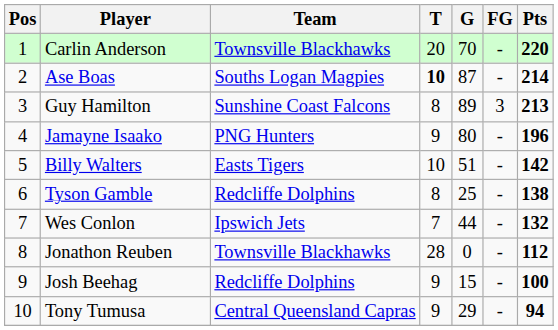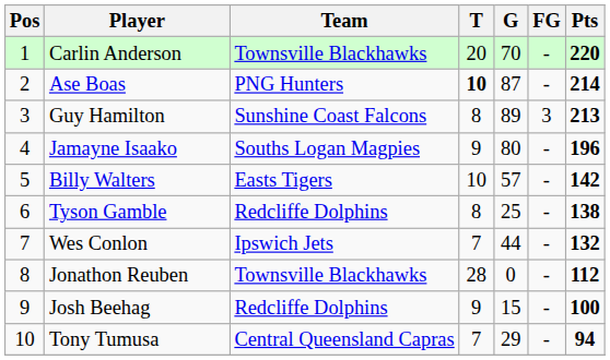Ase Boas | Team: Souths Logan Magpies -> PNG Hunters
Jamayne Isaako | Team: PNG Hunters -> Souths Logan Magpies
Billy Walters | G: 51 -> 57
Tony Tumusa | T: 9 -> 7
